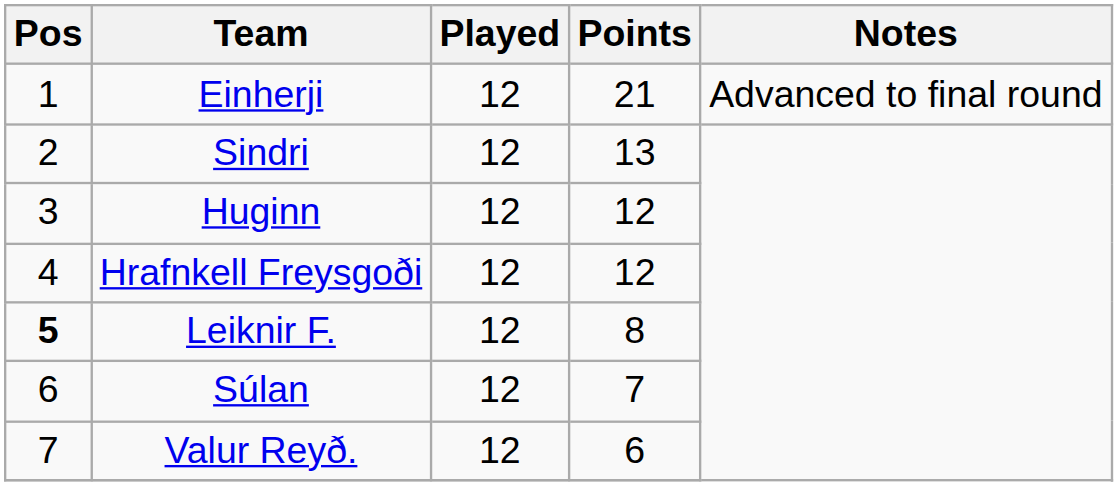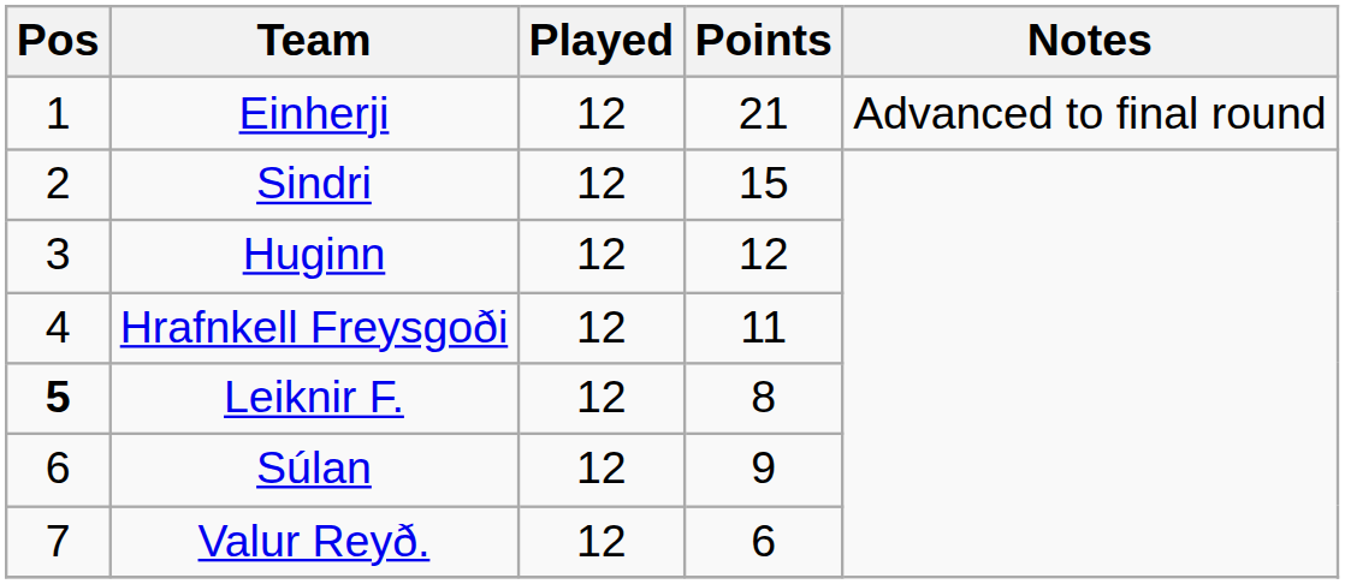Sindri | Points: 13 -> 15
Hrafnkell Freysgoði | Points: 12 -> 11
Súlan | Points: 7 -> 9
